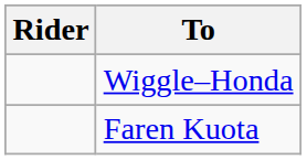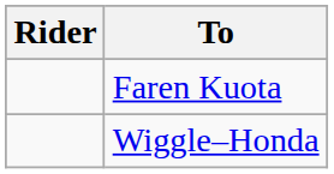rows swapped: Wiggle–Honda <-> Faren Kuota
